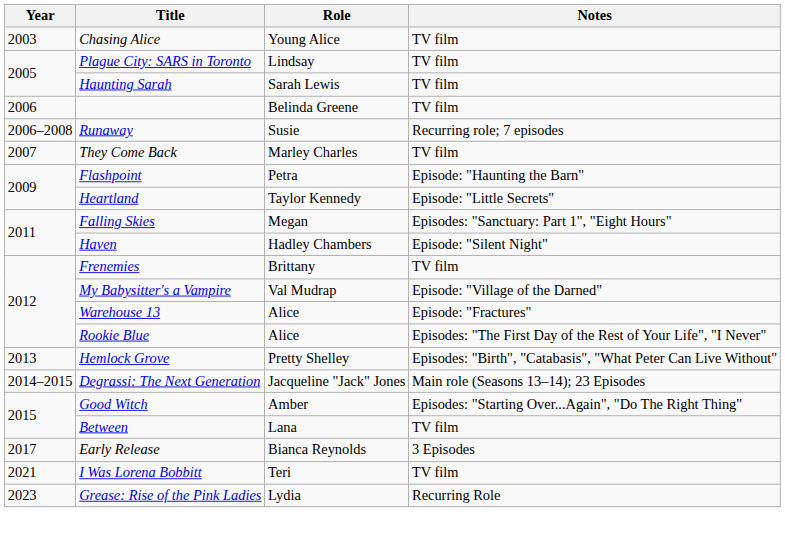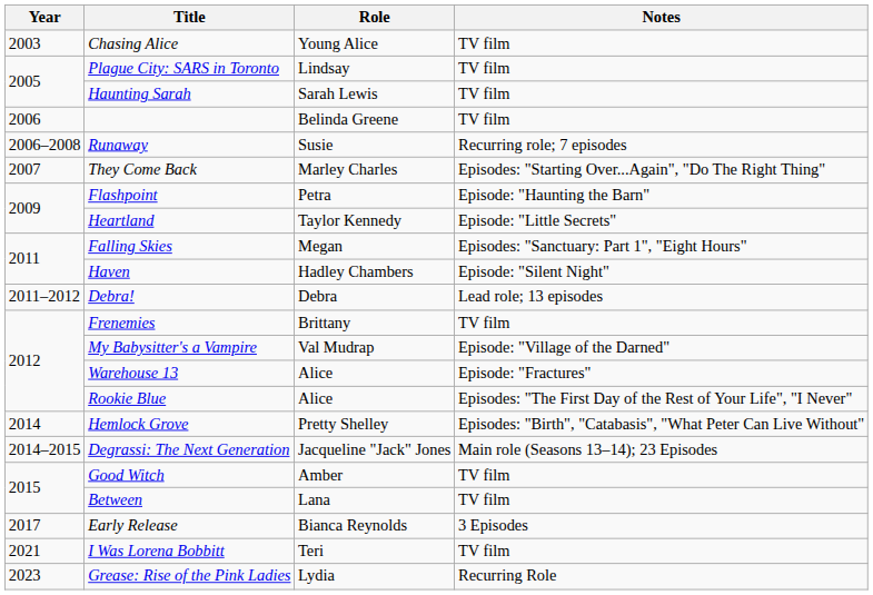They Come Back | Notes: TV film -> Episodes: "Starting Over...Again", "Do The Right Thing"
+ row: 2011–2012 | Debra! | Debra | Lead role; 13 episodes
Hemlock Grove | Year: 2013 -> 2014
Good Witch | Notes: Episodes: "Starting Over...Again", "Do The Right Thing" -> TV film
